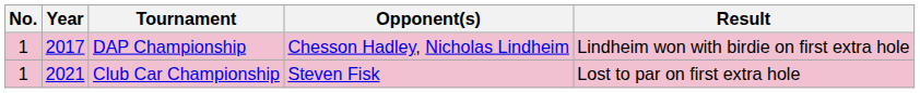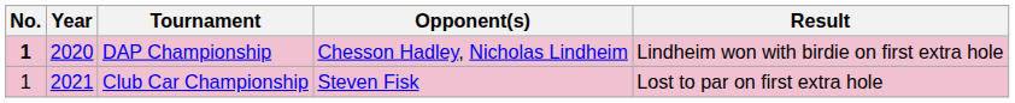DAP Championship | No.: normal -> bold
DAP Championship | Year: 2017 -> 2020
